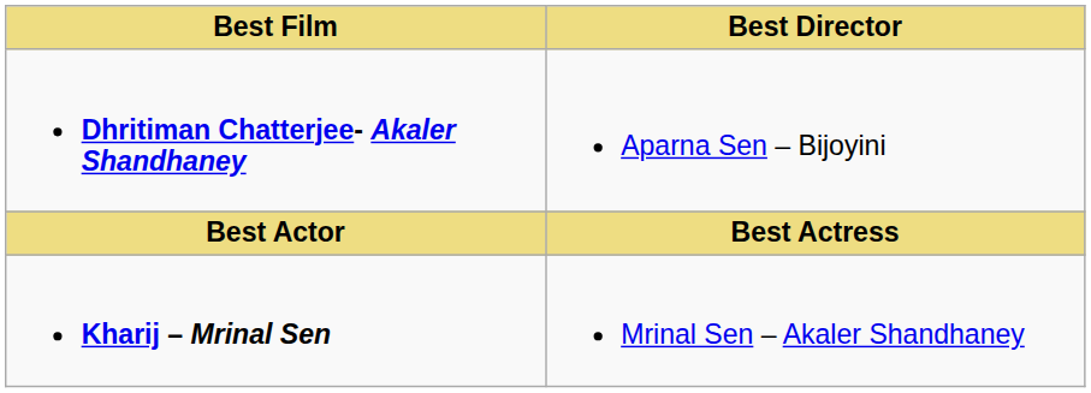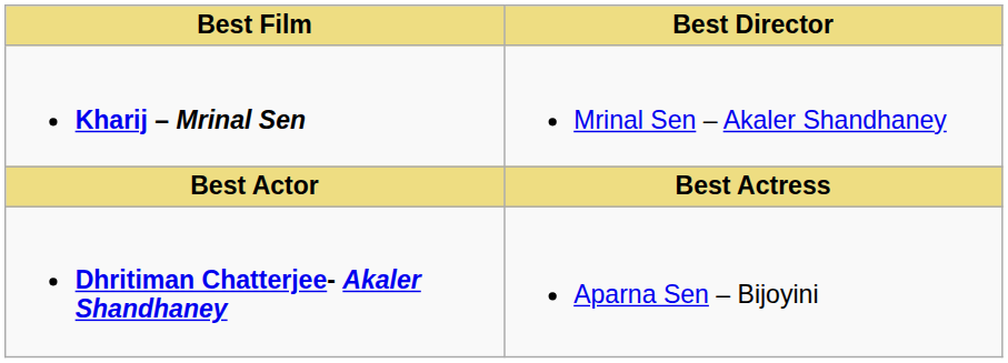rows swapped: Kharij – Mrinal Sen <-> Dhritiman Chatterjee- Akaler Shandhaney
